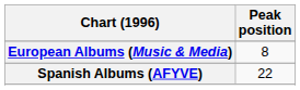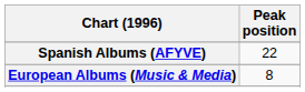rows swapped: European Albums (Music & Media) <-> Spanish Albums (AFYVE)
